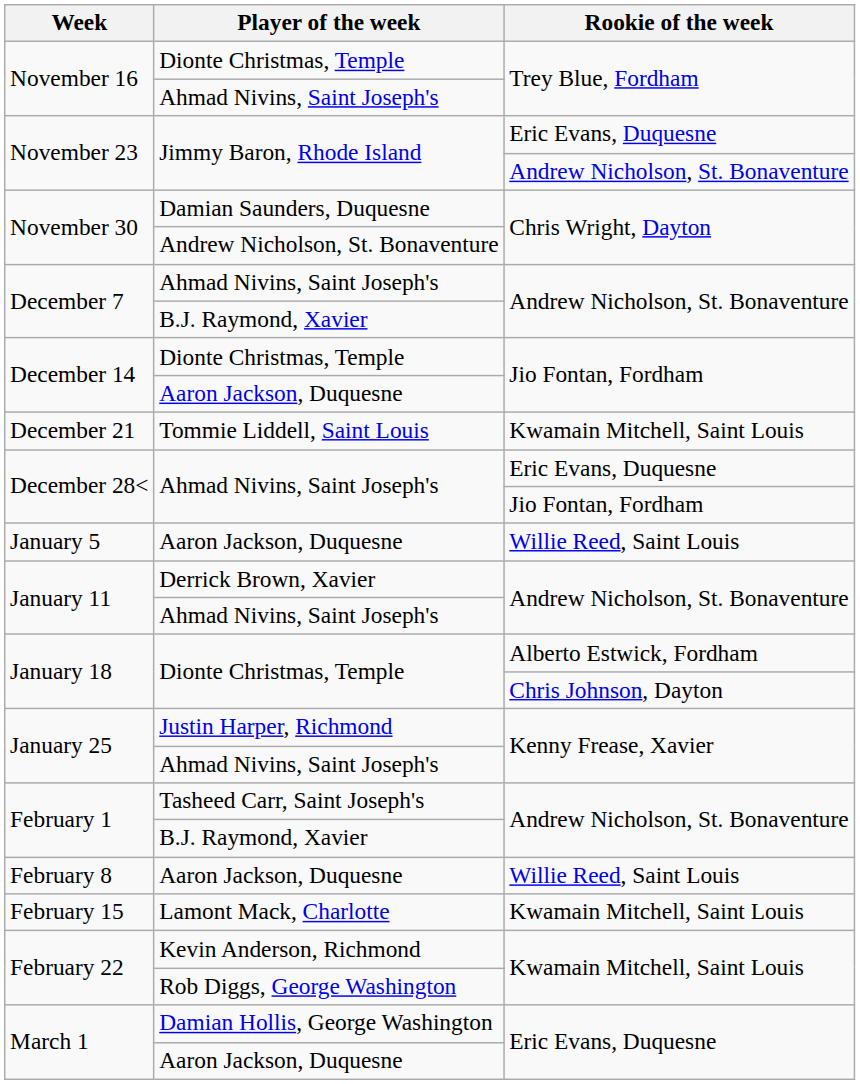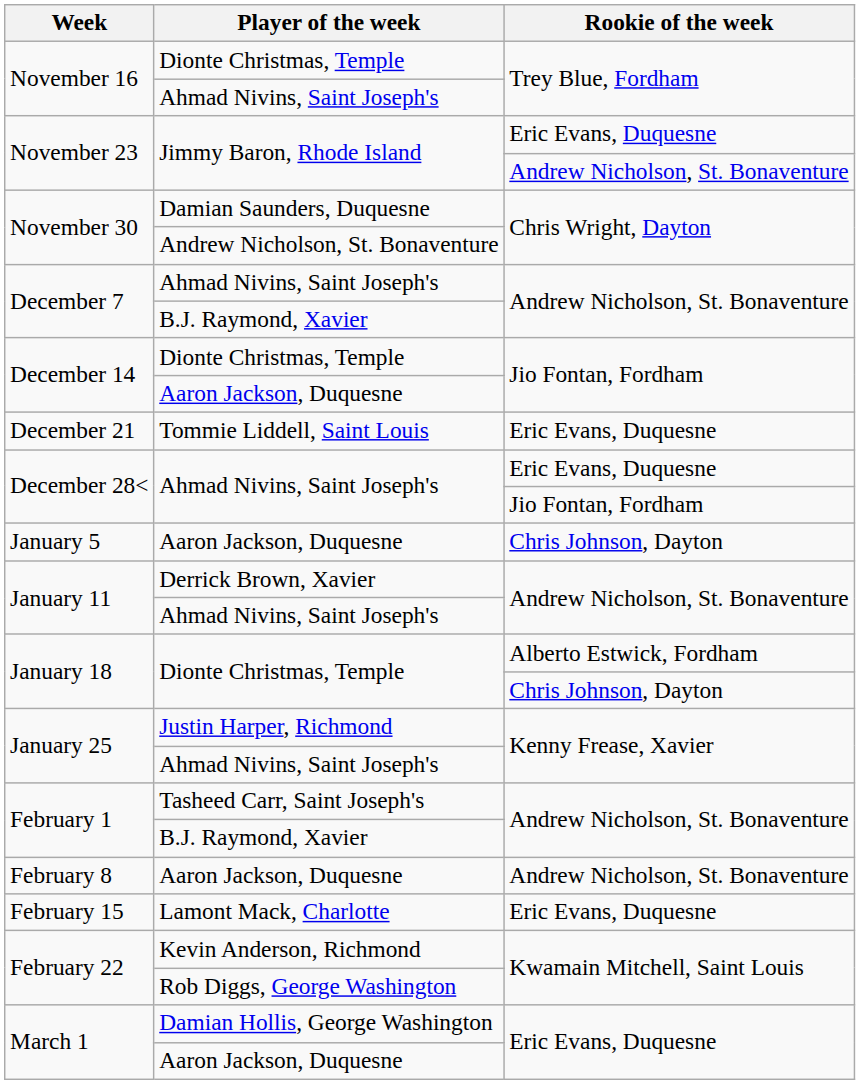December 21 | Rookie of the week: Kwamain Mitchell, Saint Louis -> Eric Evans, Duquesne
January 5 | Rookie of the week: Willie Reed, Saint Louis -> Chris Johnson, Dayton
February 8 | Rookie of the week: Willie Reed, Saint Louis -> Andrew Nicholson, St. Bonaventure
February 15 | Rookie of the week: Kwamain Mitchell, Saint Louis -> Eric Evans, Duquesne
